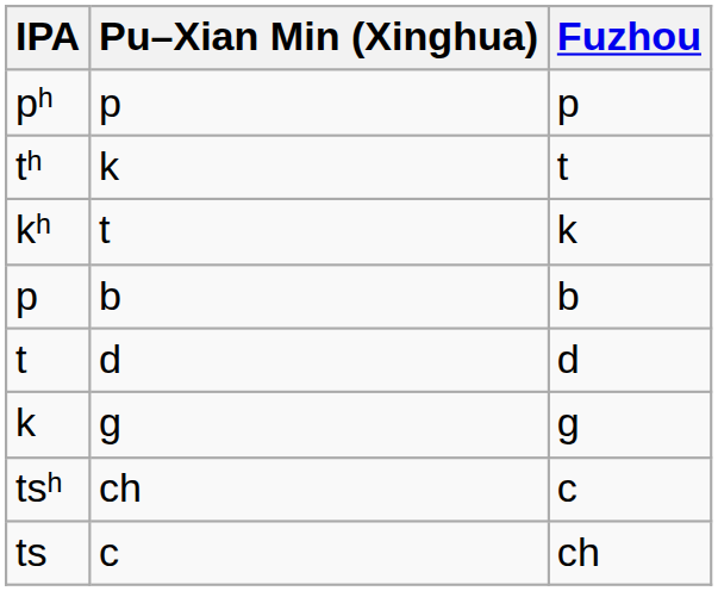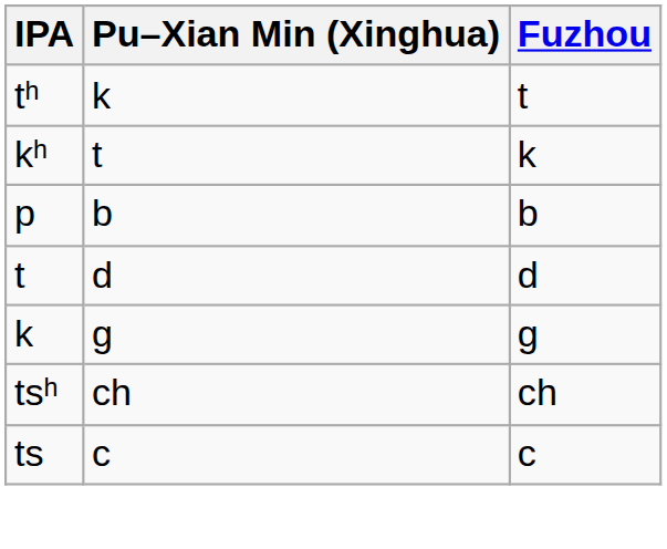- row: pʰ | p | p
tsʰ | Fuzhou: c -> ch
ts | Fuzhou: ch -> c
